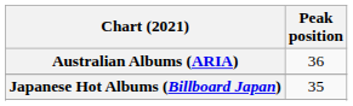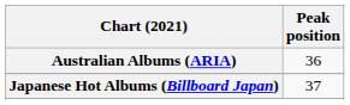Japanese Hot Albums (Billboard Japan) | Peak position: 35 -> 37
